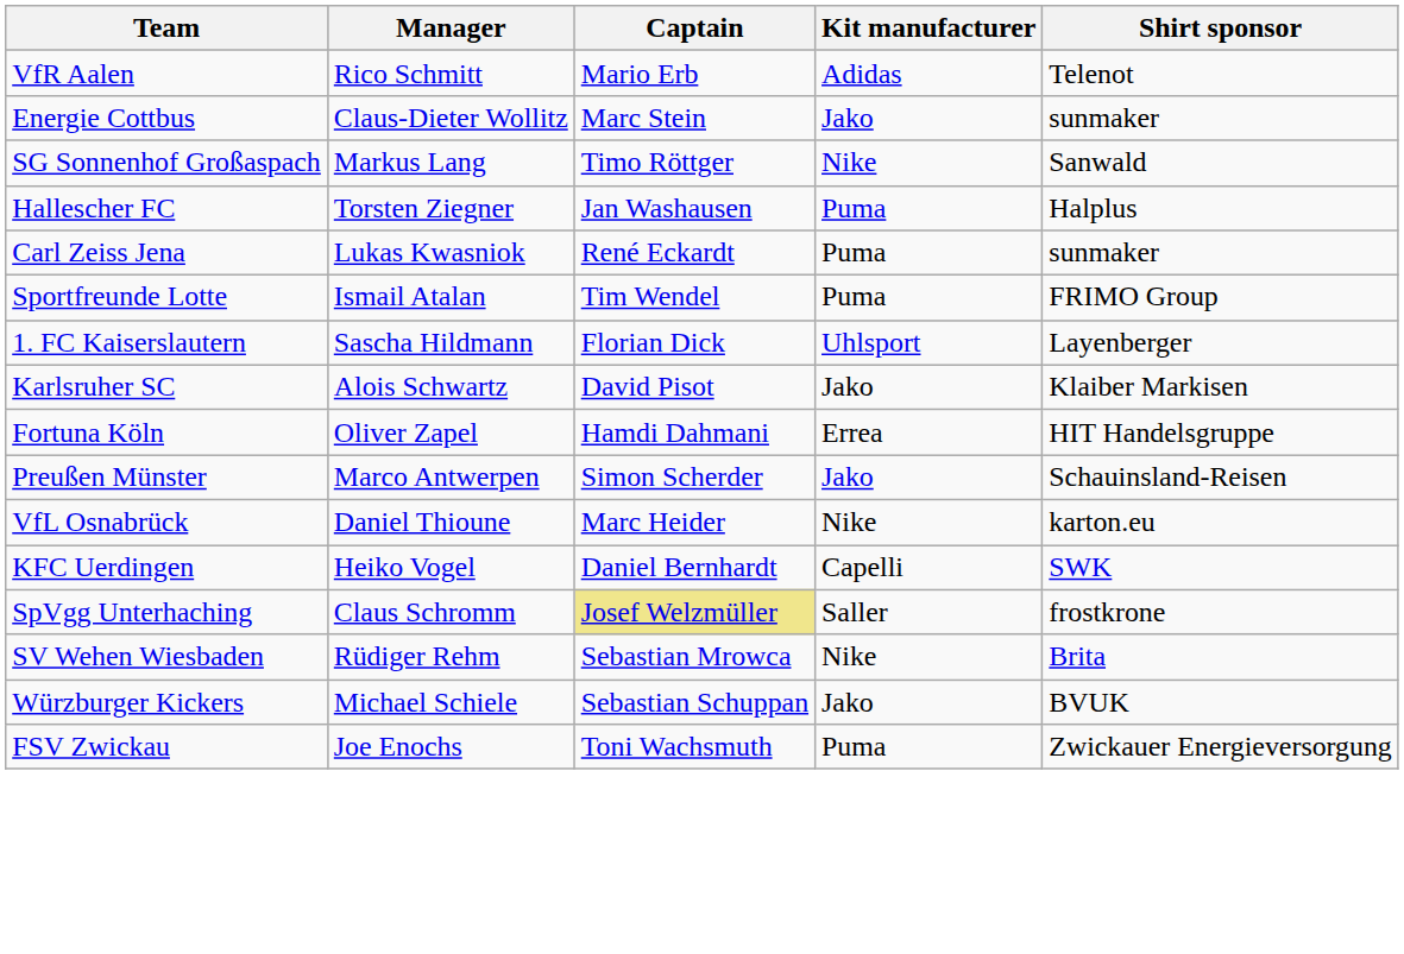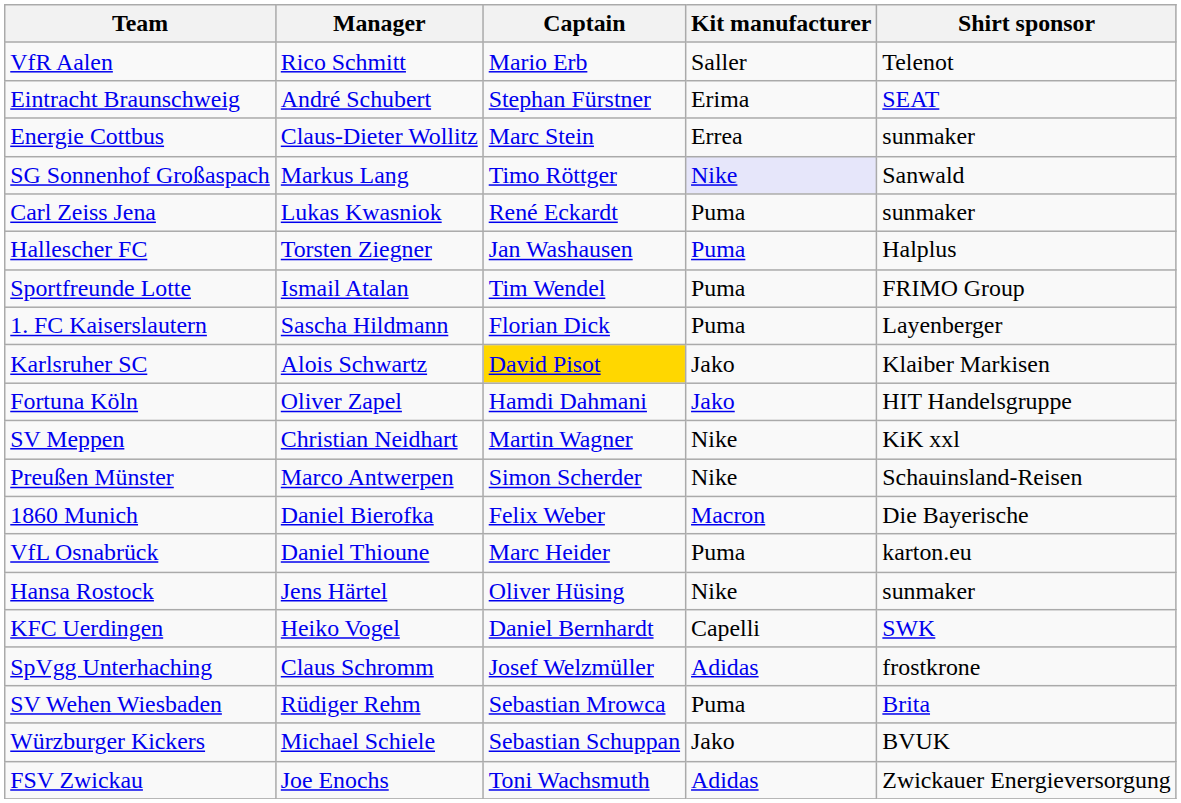VfR Aalen | Kit manufacturer: Adidas -> Saller
+ row: Eintracht Braunschweig | André Schubert | Stephan Fürstner | Erima | SEAT
Energie Cottbus | Kit manufacturer: Jako -> Errea
SG Sonnenhof Großaspach | Kit manufacturer: no background -> lavender background
rows swapped: Hallescher FC <-> Carl Zeiss Jena
1. FC Kaiserslautern | Kit manufacturer: Uhlsport -> Puma
Karlsruher SC | Captain: no background -> gold background
Fortuna Köln | Kit manufacturer: Errea -> Jako
+ row: SV Meppen | Christian Neidhart | Martin Wagner | Nike | KiK xxl
Preußen Münster | Kit manufacturer: Jako -> Nike
+ row: 1860 Munich | Daniel Bierofka | Felix Weber | Macron | Die Bayerische
VfL Osnabrück | Kit manufacturer: Nike -> Puma
+ row: Hansa Rostock | Jens Härtel | Oliver Hüsing | Nike | sunmaker
SpVgg Unterhaching | Captain: khaki background -> no background
SpVgg Unterhaching | Kit manufacturer: Saller -> Adidas
SV Wehen Wiesbaden | Kit manufacturer: Nike -> Puma
FSV Zwickau | Kit manufacturer: Puma -> Adidas
